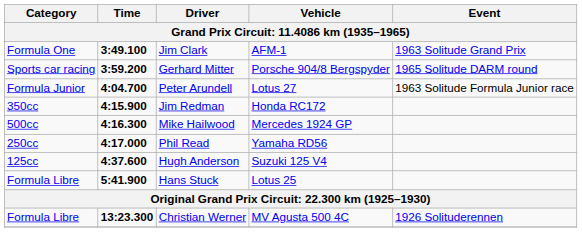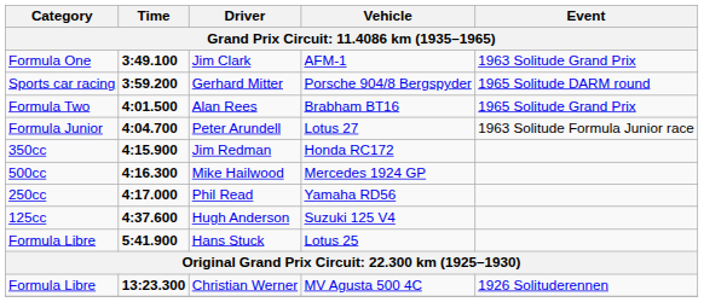+ row: Formula Two | 4:01.500 | Alan Rees | Brabham BT16 | 1965 Solitude Grand Prix
